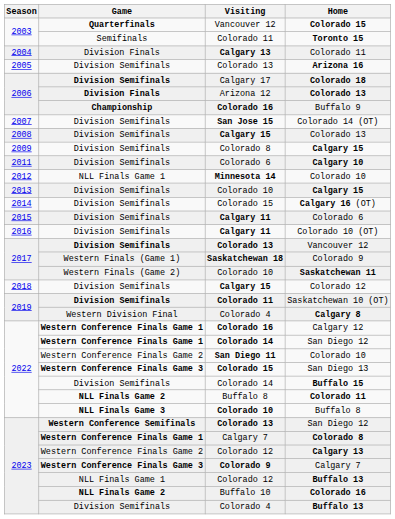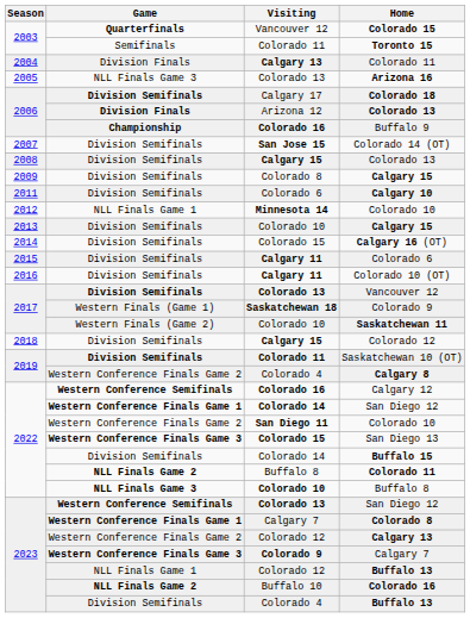Arizona 16 | Game: Division Semifinals -> NLL Finals Game 3
Calgary 8 | Game: Western Division Final -> Western Conference Finals Game 2
Calgary 12 | Game: Western Conference Finals Game 1 -> Western Conference Semifinals
